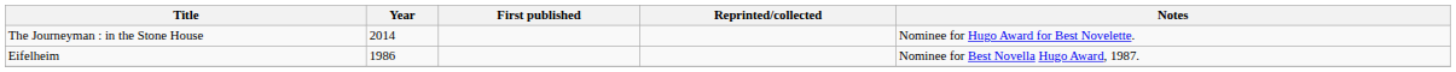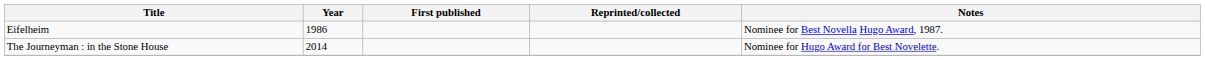rows swapped: Eifelheim <-> The Journeyman : in the Stone House
